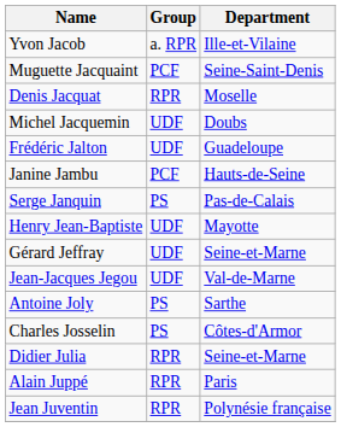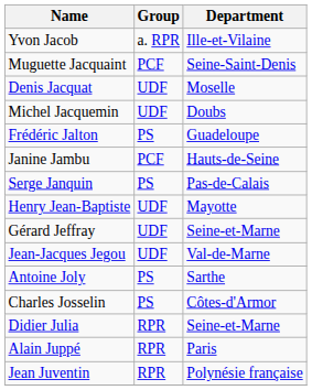Denis Jacquat | Group: RPR -> UDF
Frédéric Jalton | Group: UDF -> PS
